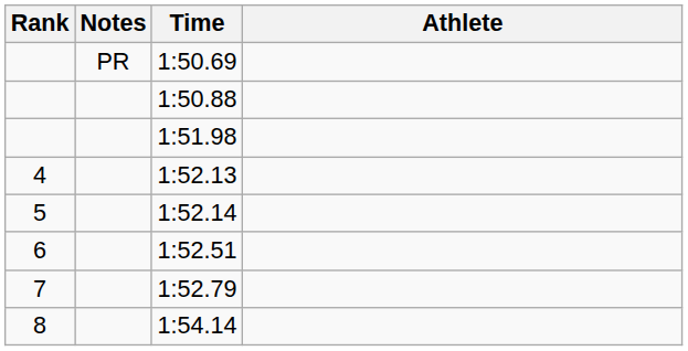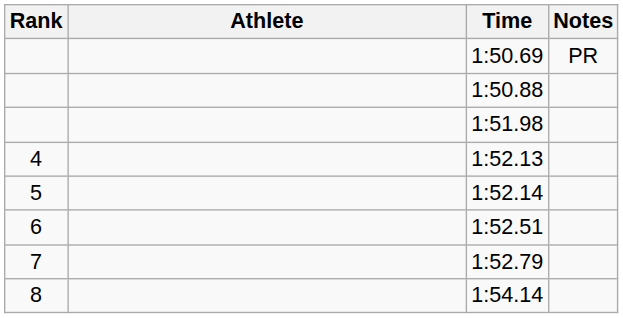columns swapped: Athlete <-> Notes
